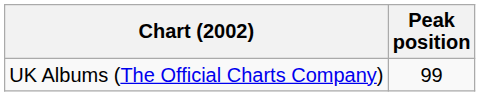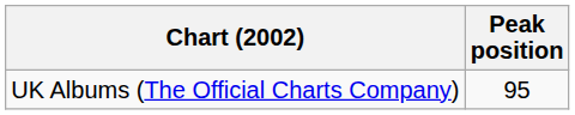UK Albums (The Official Charts Company) | Peak position: 99 -> 95
